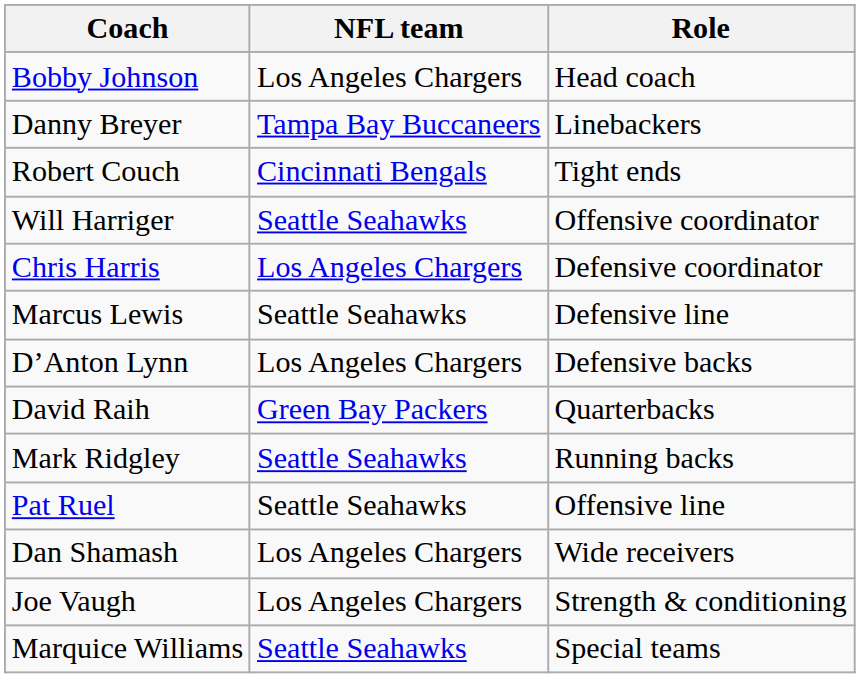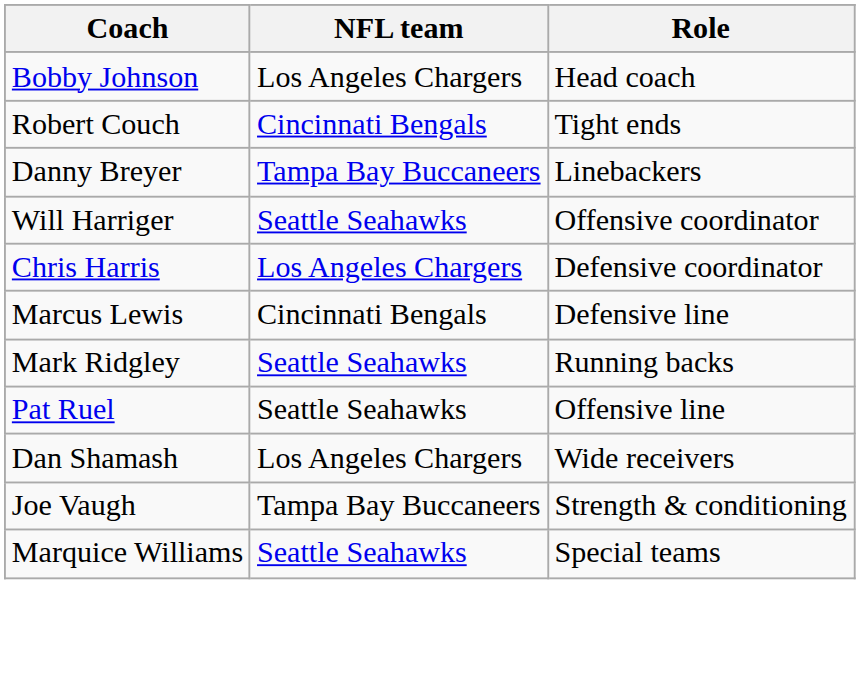rows swapped: Danny Breyer <-> Robert Couch
Marcus Lewis | NFL team: Seattle Seahawks -> Cincinnati Bengals
- row: D’Anton Lynn | Los Angeles Chargers | Defensive backs
- row: David Raih | Green Bay Packers | Quarterbacks
Joe Vaugh | NFL team: Los Angeles Chargers -> Tampa Bay Buccaneers
